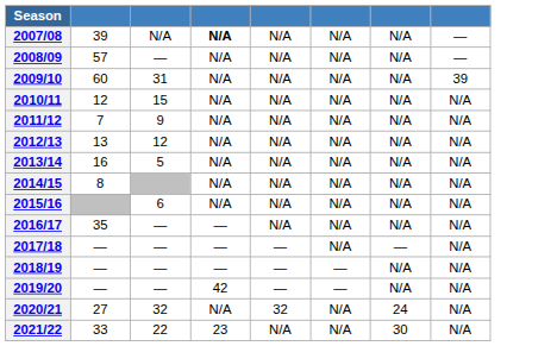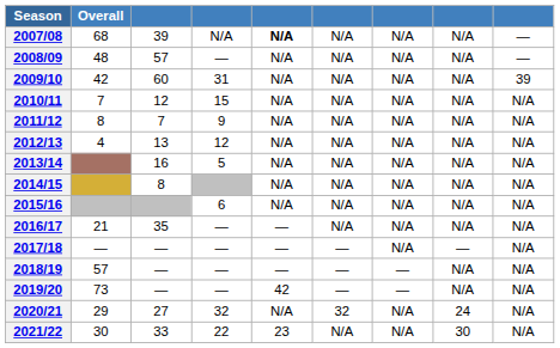+ column: Overall | 68 | 48 | 42 | 7 | 8 | 4 | 21 | — | 57 | 73 | 29 | 30
